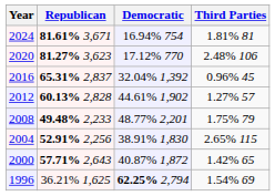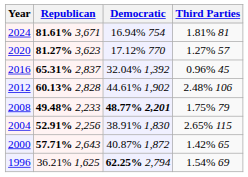2020 | Third Parties: 2.48% 106 -> 1.27% 57
2012 | Third Parties: 1.27% 57 -> 2.48% 106
2008 | Democratic: normal -> bold
